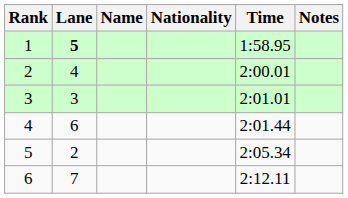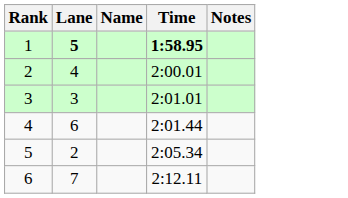- column: Nationality
1 | Time: normal -> bold
